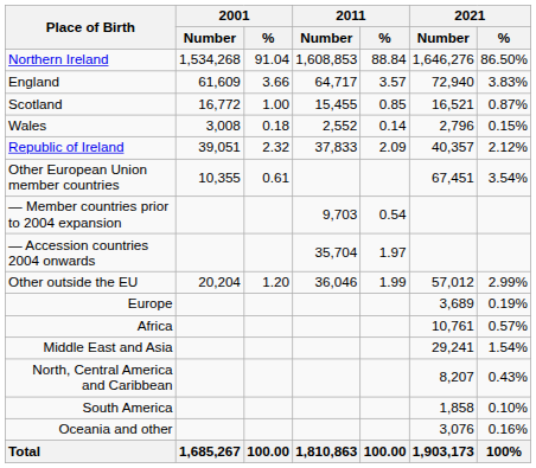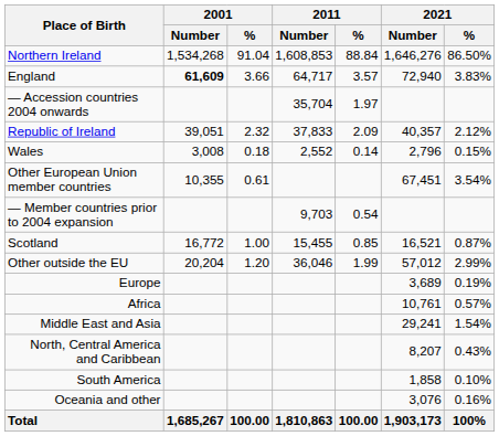England | 2001 / Number: normal -> bold
rows swapped: Scotland <-> — Accession countries 2004 onwards
rows swapped: Wales <-> Republic of Ireland
